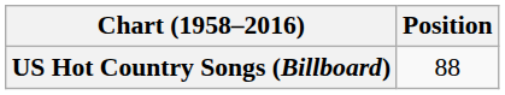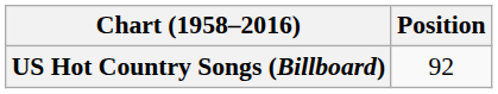US Hot Country Songs (Billboard) | Position: 88 -> 92
